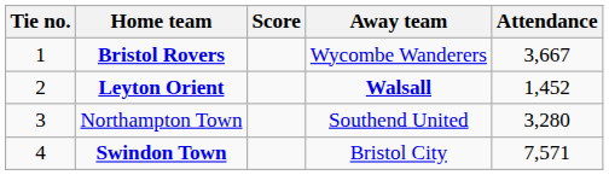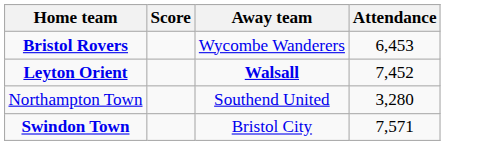- column: Tie no. | 1 | 2 | 3 | 4
Bristol Rovers | Attendance: 3,667 -> 6,453
Leyton Orient | Attendance: 1,452 -> 7,452
